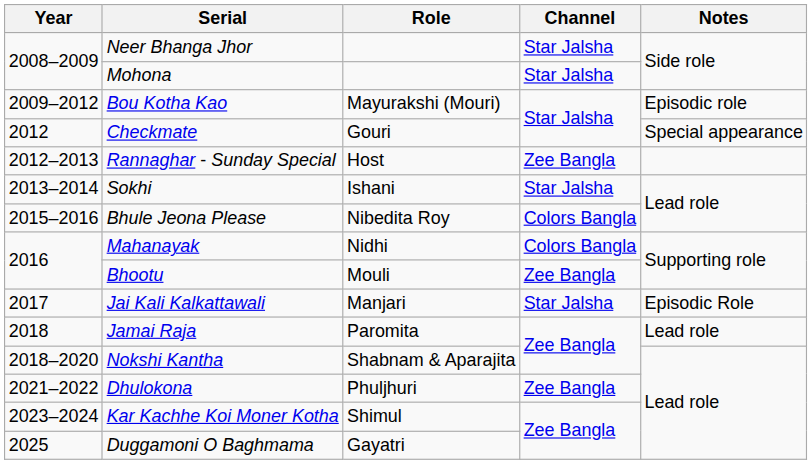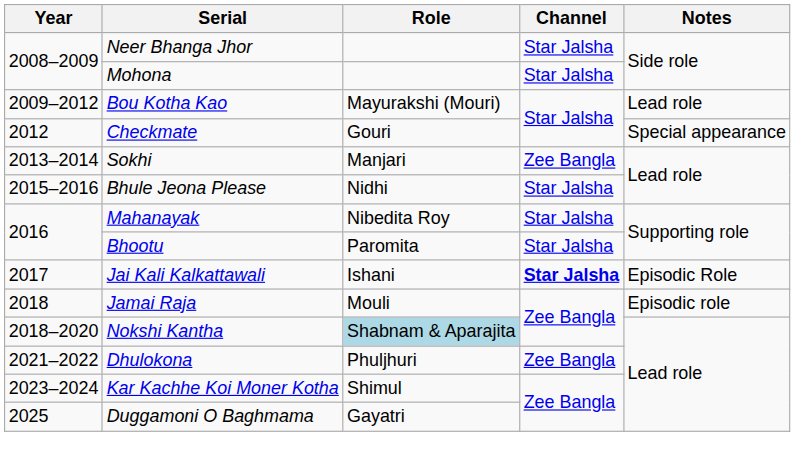Bou Kotha Kao | Notes: Episodic role -> Lead role
- row: 2012–2013 | Rannaghar - Sunday Special | Host | Zee Bangla
Sokhi | Role: Ishani -> Manjari
Sokhi | Channel: Star Jalsha -> Zee Bangla
Bhule Jeona Please | Role: Nibedita Roy -> Nidhi
Bhule Jeona Please | Channel: Colors Bangla -> Star Jalsha
Mahanayak | Role: Nidhi -> Nibedita Roy
Mahanayak | Channel: Colors Bangla -> Star Jalsha
Bhootu | Role: Mouli -> Paromita
Bhootu | Channel: Zee Bangla -> Star Jalsha
Jai Kali Kalkattawali | Role: Manjari -> Ishani
Jai Kali Kalkattawali | Channel: normal -> bold
Jamai Raja | Role: Paromita -> Mouli
Jamai Raja | Notes: Lead role -> Episodic role
Nokshi Kantha | Role: no background -> lightblue background
